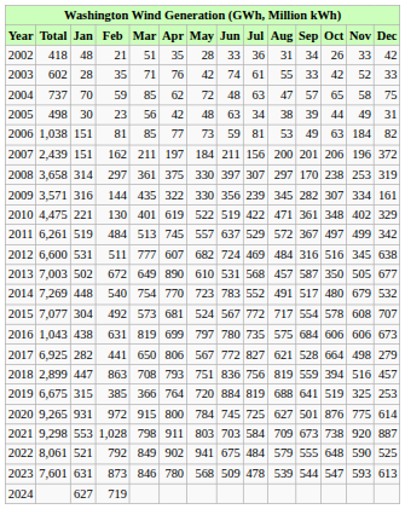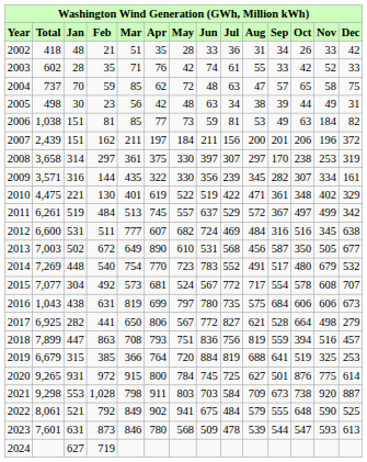2013 | Aug: 457 -> 456
2018 | Total: 2,899 -> 7,899
2019 | Total: 6,675 -> 6,679
